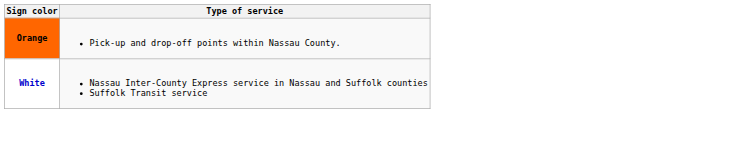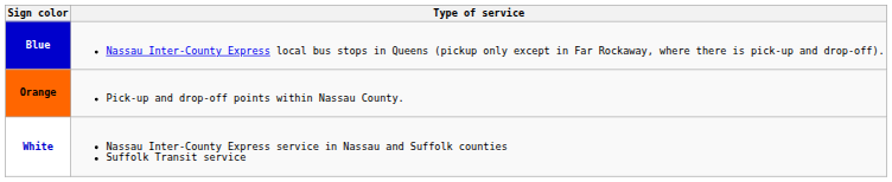+ row: Blue | Nassau Inter-County Express local bus stops in Queens (pickup only except in Far Rockaway, where there is pick-up and drop-off).
